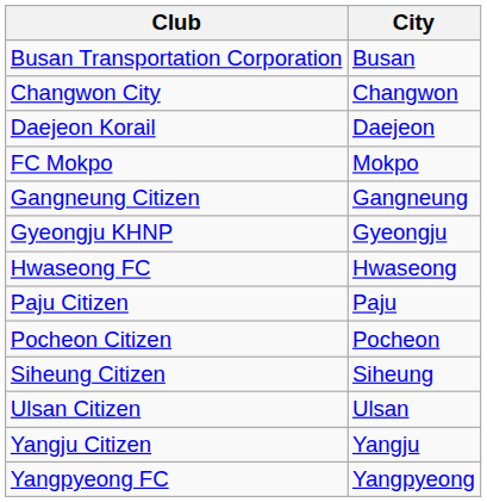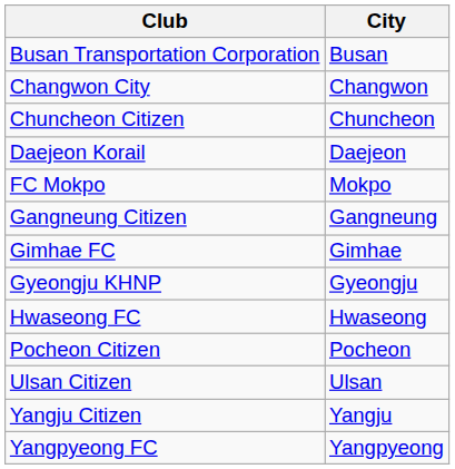+ row: Chuncheon Citizen | Chuncheon
+ row: Gimhae FC | Gimhae
- row: Paju Citizen | Paju
- row: Siheung Citizen | Siheung
